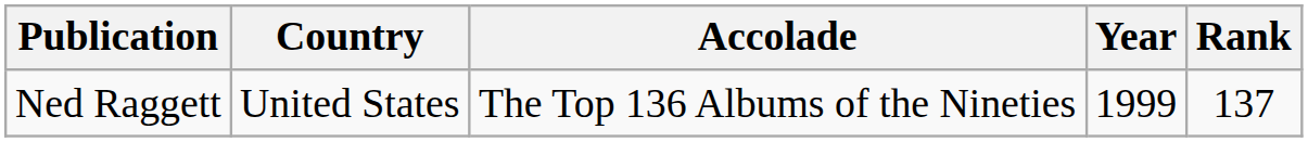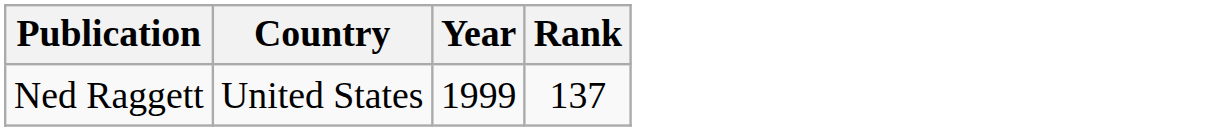- column: Accolade | The Top 136 Albums of the Nineties
